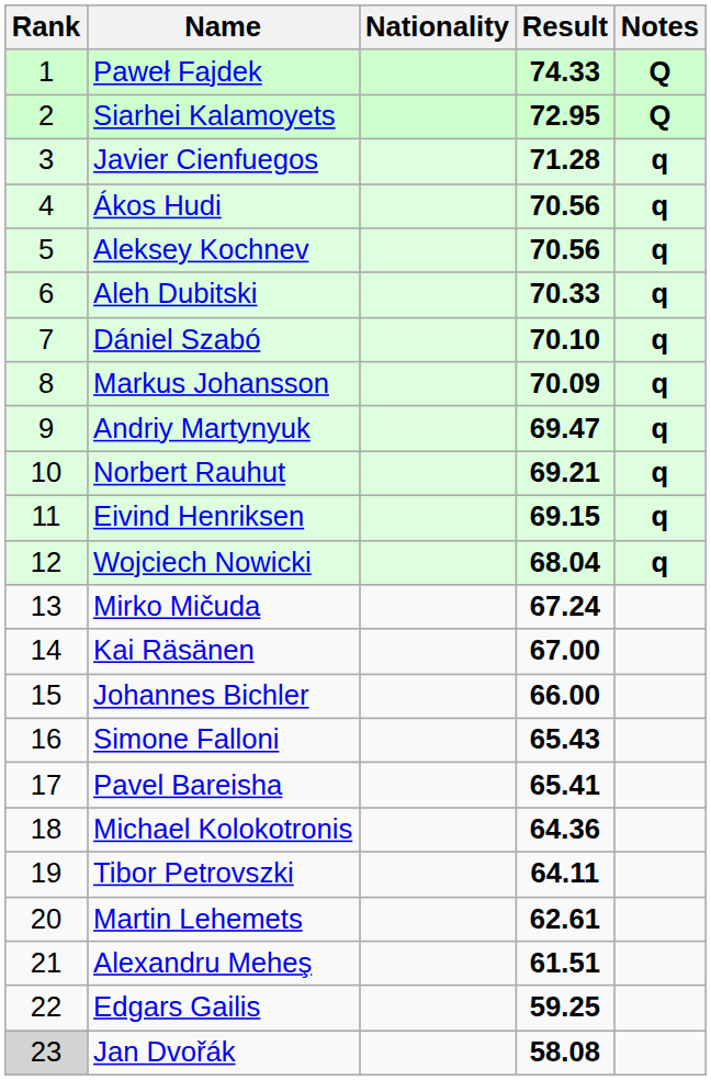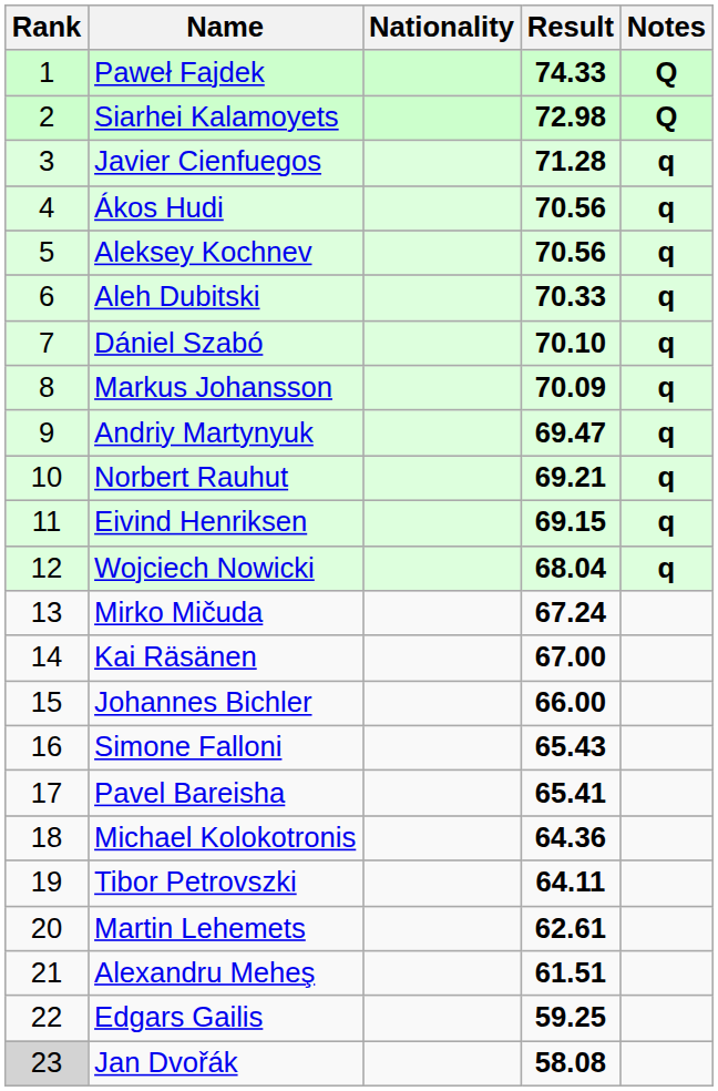Siarhei Kalamoyets | Result: 72.95 -> 72.98
